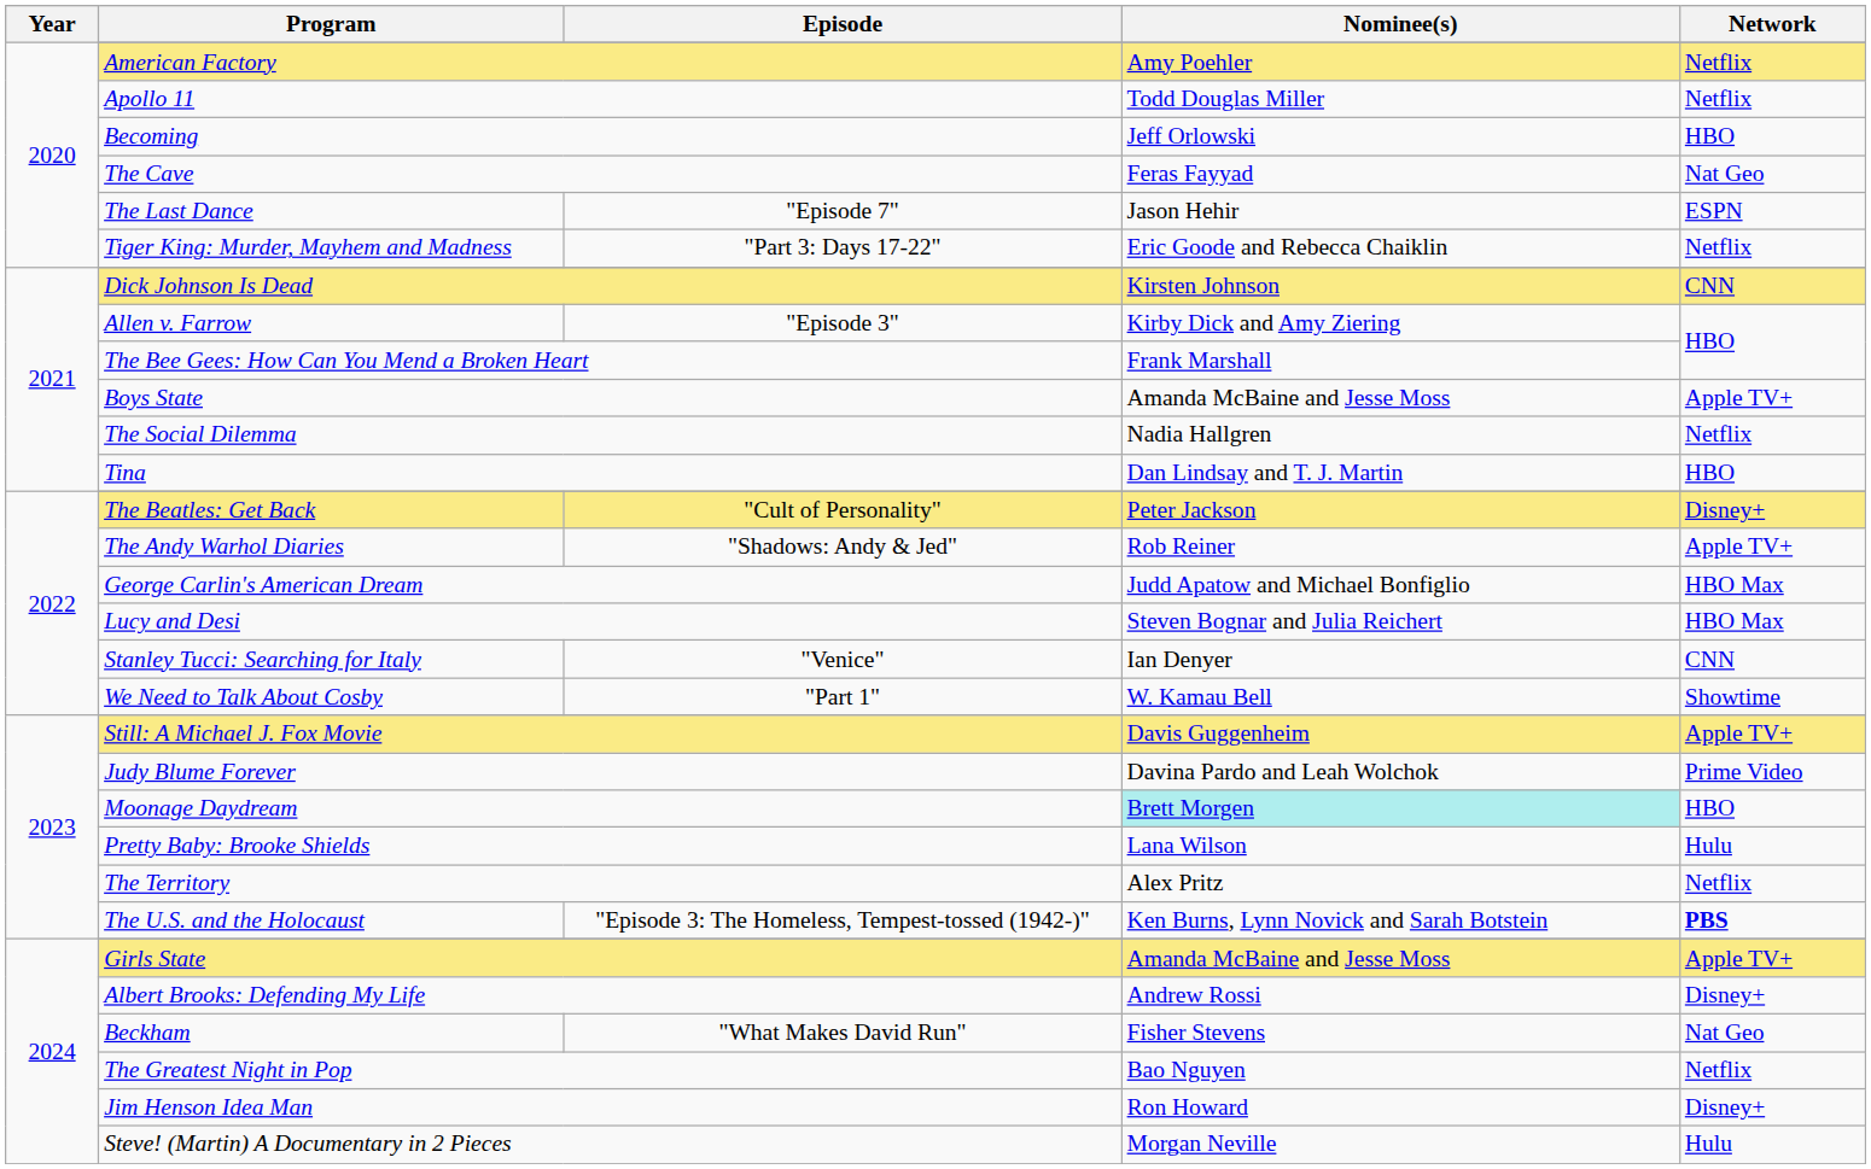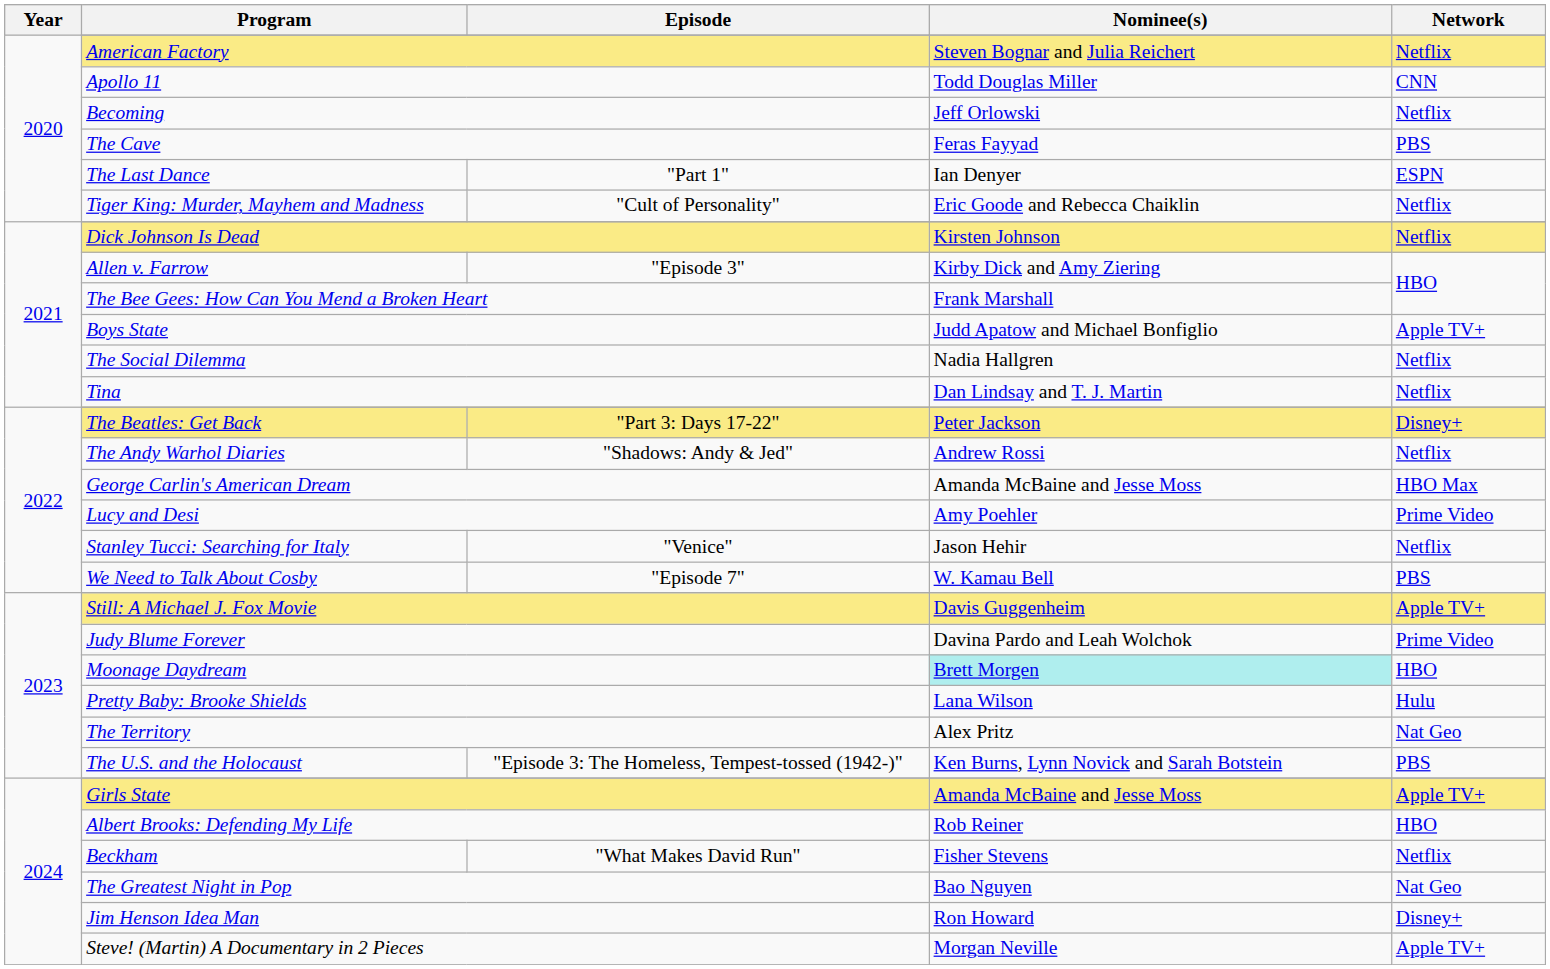American Factory | Nominee(s): Amy Poehler -> Steven Bognar and Julia Reichert
Apollo 11 | Network: Netflix -> CNN
Becoming | Network: HBO -> Netflix
The Cave | Network: Nat Geo -> PBS
The Last Dance | Episode: "Episode 7" -> "Part 1"
The Last Dance | Nominee(s): Jason Hehir -> Ian Denyer
Tiger King: Murder, Mayhem and Madness | Episode: "Part 3: Days 17-22" -> "Cult of Personality"
Dick Johnson Is Dead | Network: CNN -> Netflix
Boys State | Nominee(s): Amanda McBaine and Jesse Moss -> Judd Apatow and Michael Bonfiglio
Tina | Network: HBO -> Netflix
The Beatles: Get Back | Episode: "Cult of Personality" -> "Part 3: Days 17-22"
The Andy Warhol Diaries | Nominee(s): Rob Reiner -> Andrew Rossi
The Andy Warhol Diaries | Network: Apple TV+ -> Netflix
George Carlin's American Dream | Nominee(s): Judd Apatow and Michael Bonfiglio -> Amanda McBaine and Jesse Moss
Lucy and Desi | Nominee(s): Steven Bognar and Julia Reichert -> Amy Poehler
Lucy and Desi | Network: HBO Max -> Prime Video
Stanley Tucci: Searching for Italy | Nominee(s): Ian Denyer -> Jason Hehir
Stanley Tucci: Searching for Italy | Network: CNN -> Netflix
We Need to Talk About Cosby | Episode: "Part 1" -> "Episode 7"
We Need to Talk About Cosby | Network: Showtime -> PBS
The Territory | Network: Netflix -> Nat Geo
The U.S. and the Holocaust | Network: bold -> normal
Albert Brooks: Defending My Life | Nominee(s): Andrew Rossi -> Rob Reiner
Albert Brooks: Defending My Life | Network: Disney+ -> HBO
Beckham | Network: Nat Geo -> Netflix
The Greatest Night in Pop | Network: Netflix -> Nat Geo
Steve! (Martin) A Documentary in 2 Pieces | Network: Hulu -> Apple TV+
